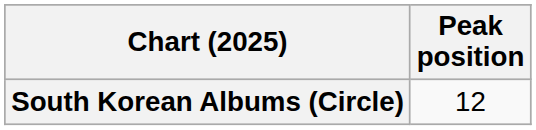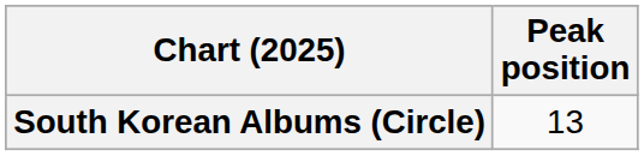South Korean Albums (Circle) | Peak position: 12 -> 13
